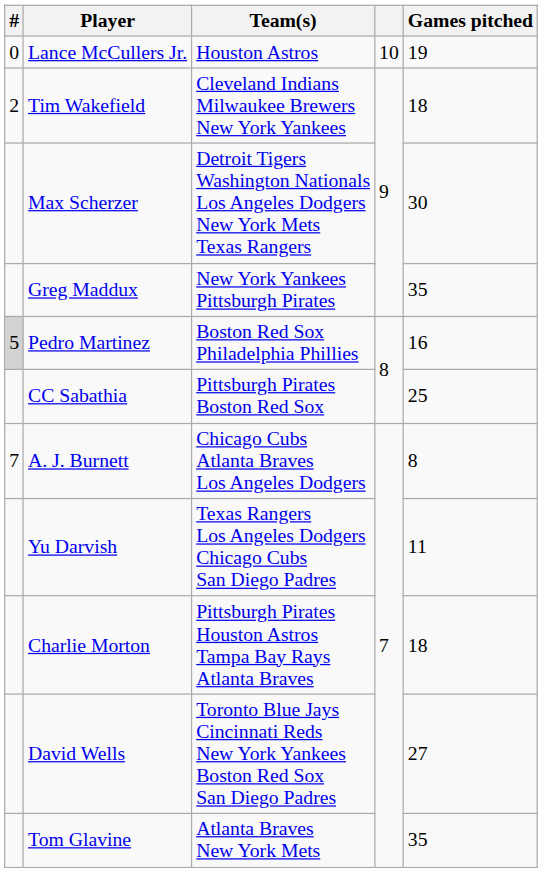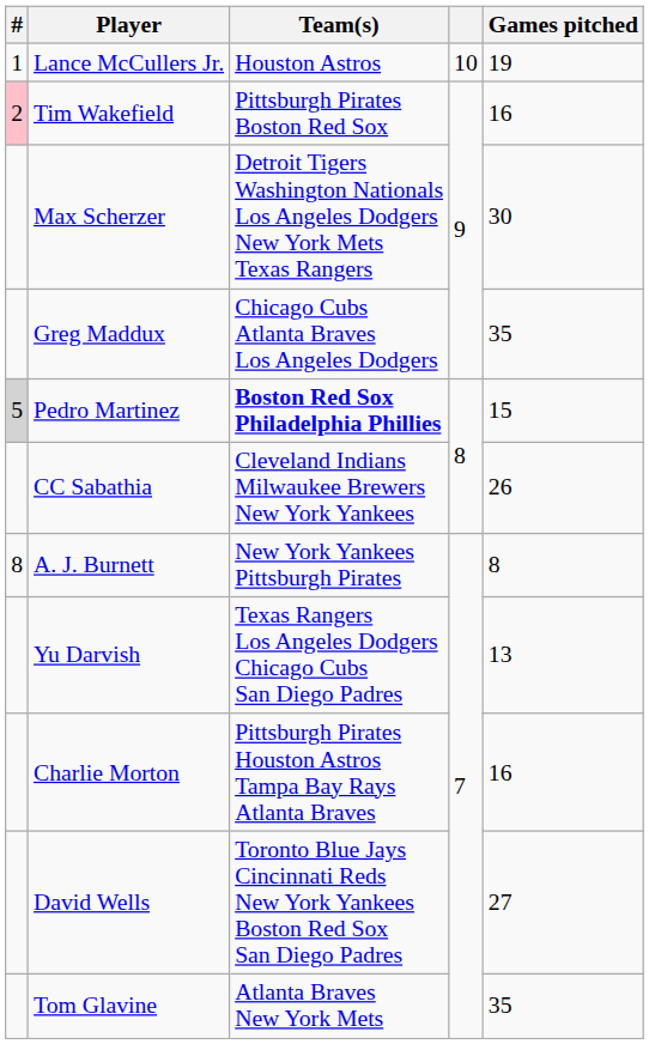Lance McCullers Jr. | #: 0 -> 1
Tim Wakefield | #: no background -> pink background
Tim Wakefield | Team(s): Cleveland Indians Milwaukee Brewers New York Yankees -> Pittsburgh Pirates Boston Red Sox
Tim Wakefield | Games pitched: 18 -> 16
Greg Maddux | Team(s): New York Yankees Pittsburgh Pirates -> Chicago Cubs Atlanta Braves Los Angeles Dodgers
Pedro Martinez | Team(s): normal -> bold
Pedro Martinez | Games pitched: 16 -> 15
CC Sabathia | Team(s): Pittsburgh Pirates Boston Red Sox -> Cleveland Indians Milwaukee Brewers New York Yankees
CC Sabathia | Games pitched: 25 -> 26
A. J. Burnett | #: 7 -> 8
A. J. Burnett | Team(s): Chicago Cubs Atlanta Braves Los Angeles Dodgers -> New York Yankees Pittsburgh Pirates
Yu Darvish | Games pitched: 11 -> 13
Charlie Morton | Games pitched: 18 -> 16
